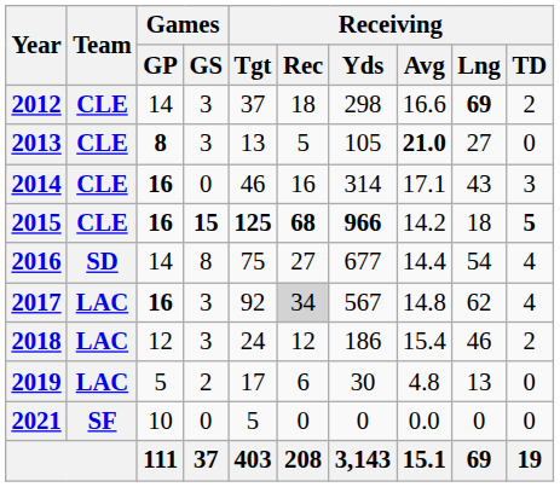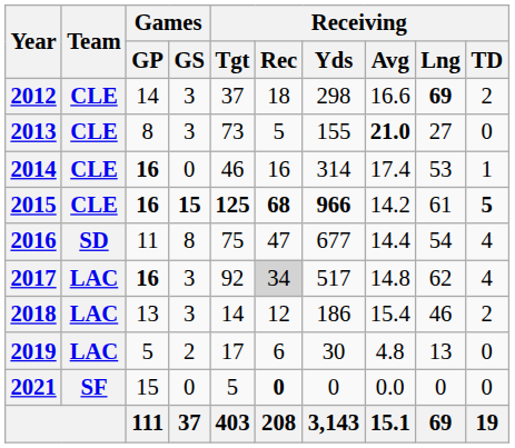2013 | Games / GP: bold -> normal
2013 | Receiving / Tgt: 13 -> 73
2013 | Receiving / Yds: 105 -> 155
2014 | Receiving / Avg: 17.1 -> 17.4
2014 | Receiving / Lng: 43 -> 53
2014 | Receiving / TD: 3 -> 1
2015 | Receiving / Lng: 18 -> 61
2016 | Games / GP: 14 -> 11
2016 | Receiving / Rec: 27 -> 47
2017 | Receiving / Yds: 567 -> 517
2018 | Games / GP: 12 -> 13
2018 | Receiving / Tgt: 24 -> 14
2021 | Games / GP: 10 -> 15
2021 | Receiving / Rec: normal -> bold
